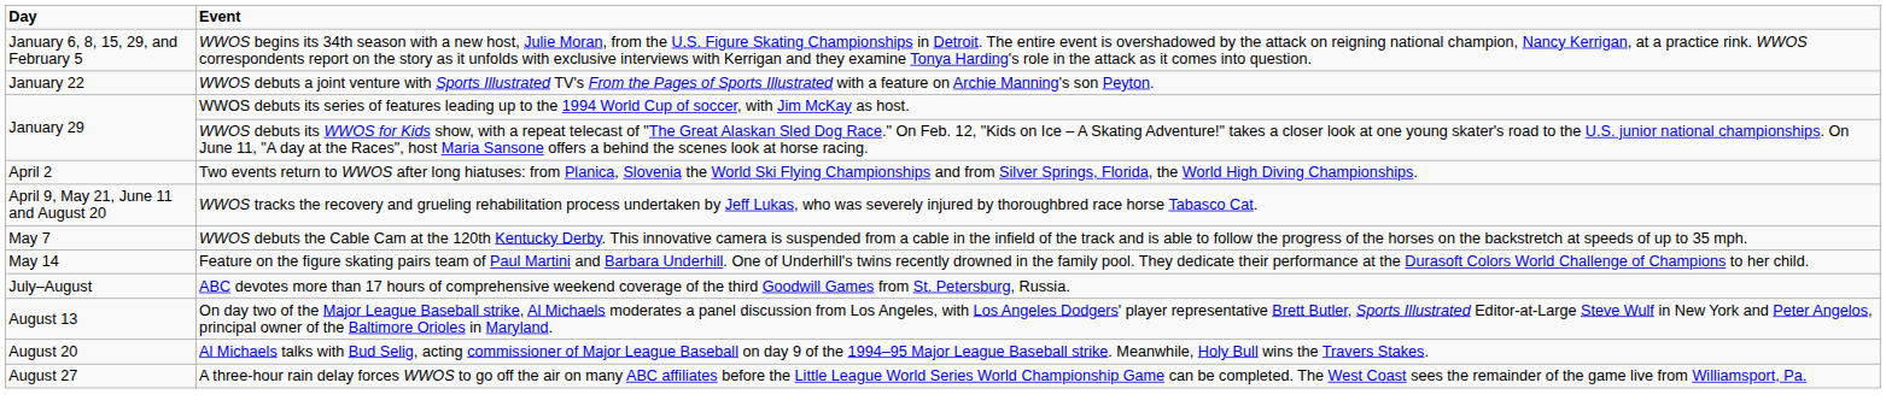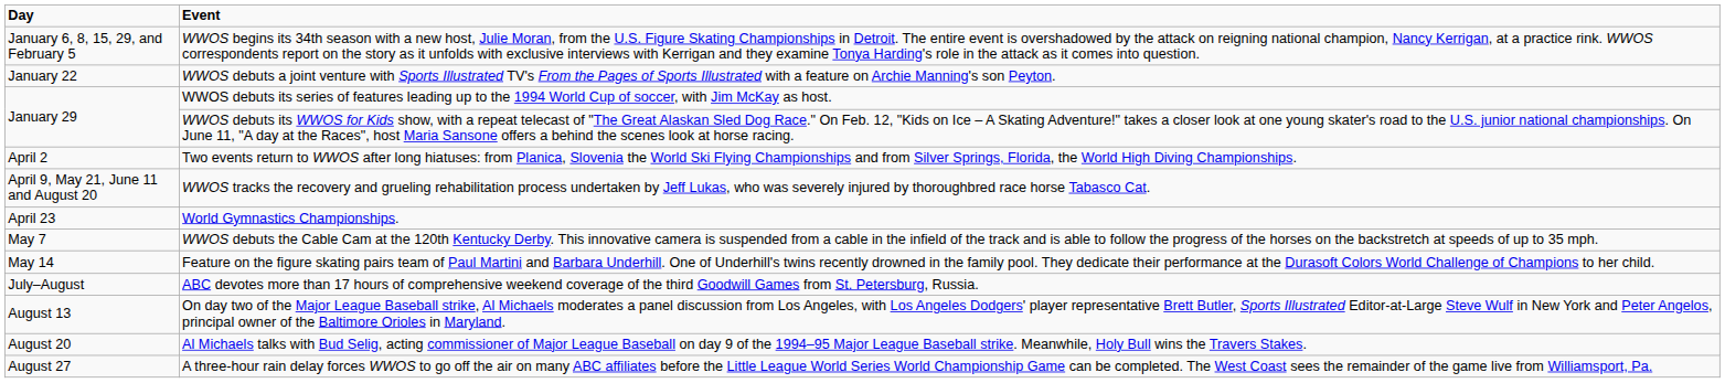+ row: April 23 | World Gymnastics Championships.
